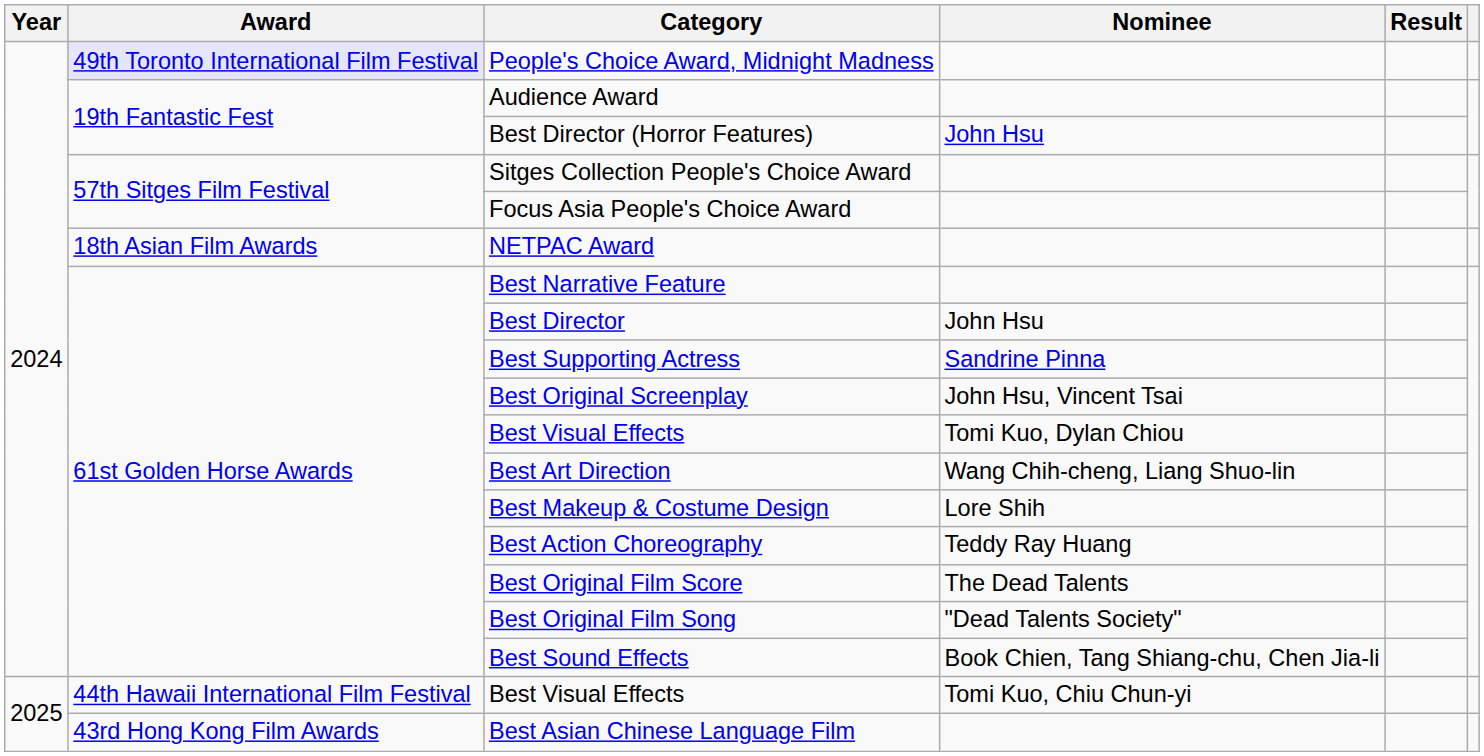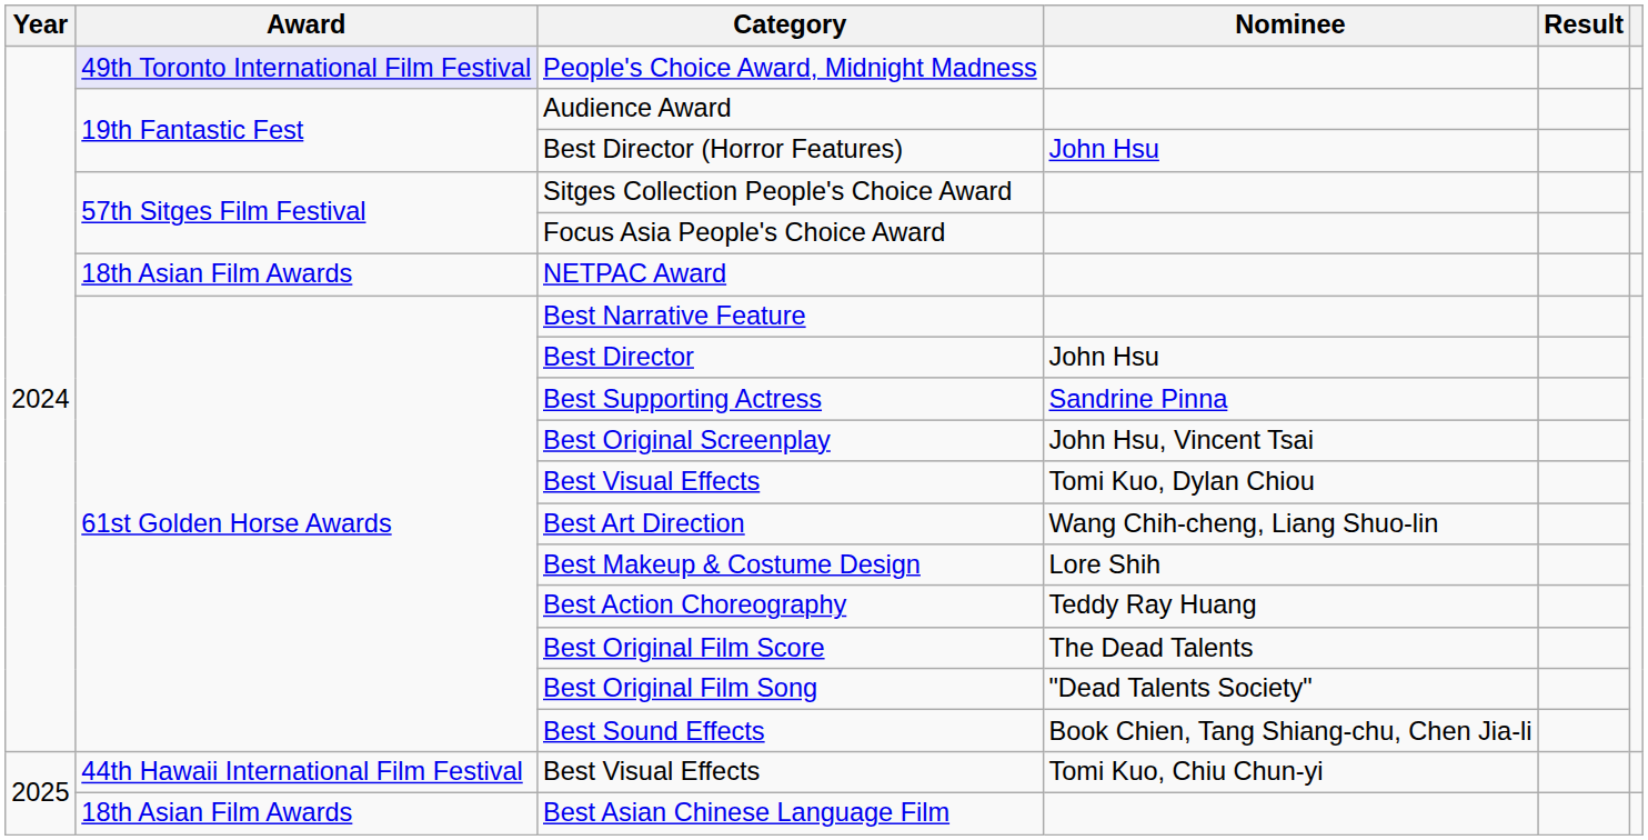Best Asian Chinese Language Film | Award: 43rd Hong Kong Film Awards -> 18th Asian Film Awards
